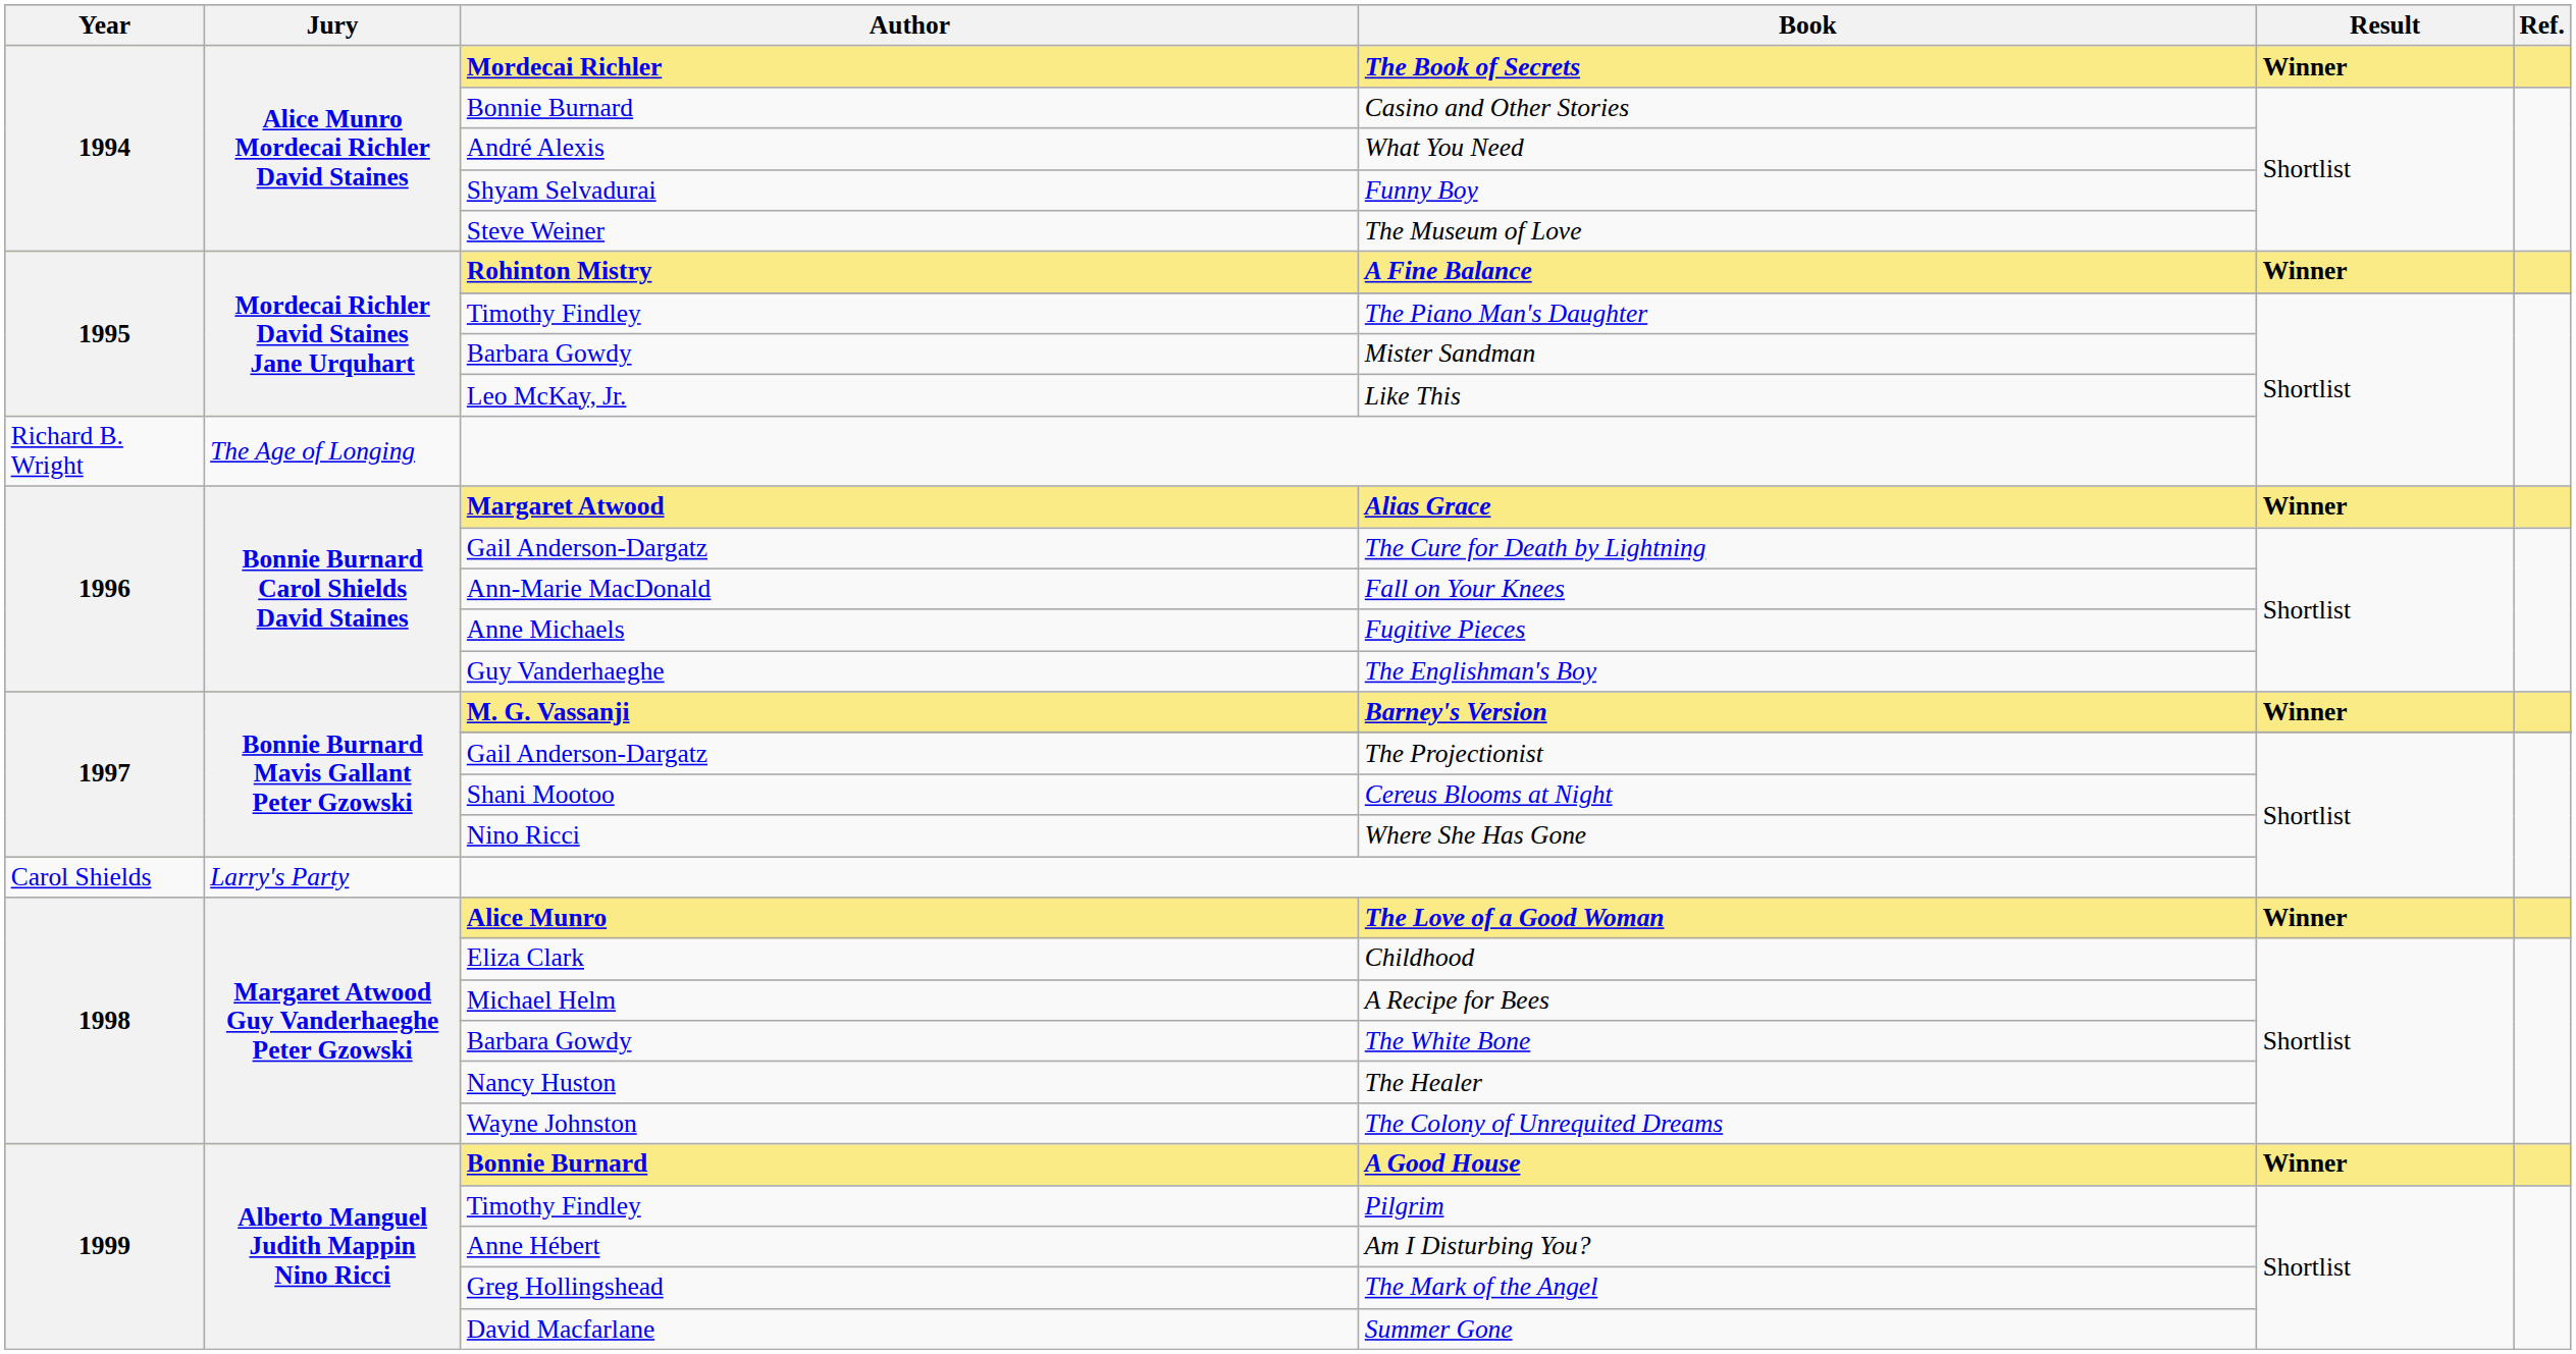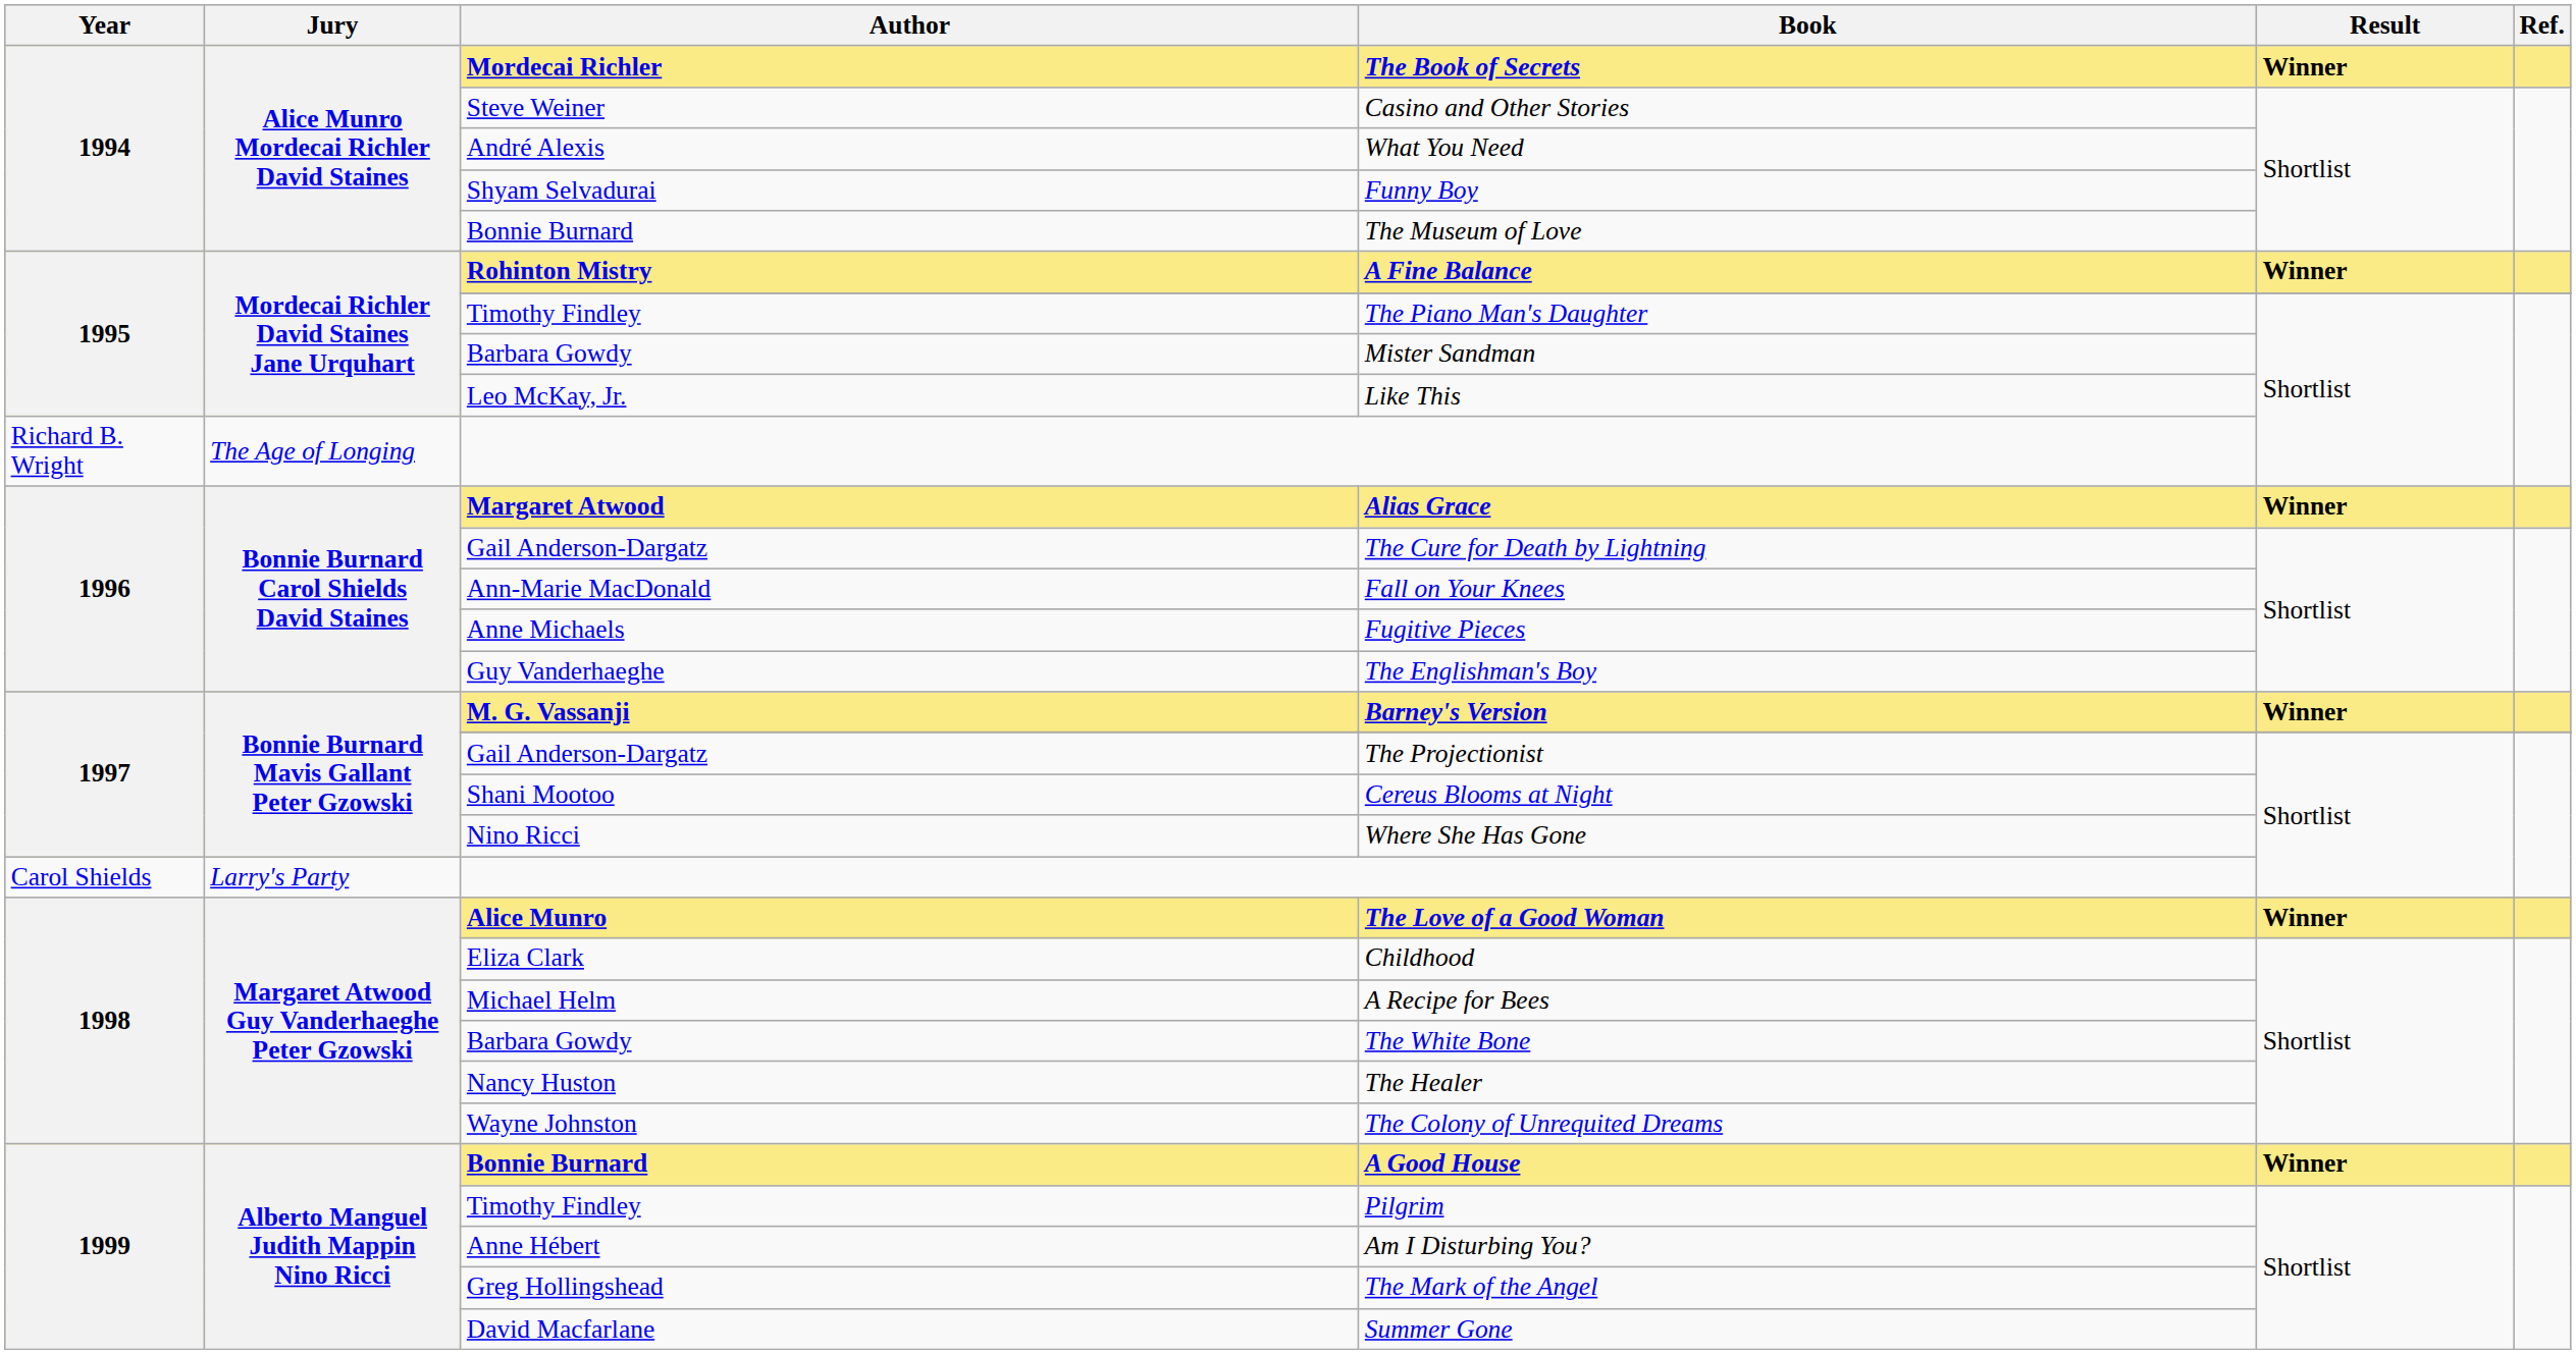Casino and Other Stories | Author: Bonnie Burnard -> Steve Weiner
The Museum of Love | Author: Steve Weiner -> Bonnie Burnard
